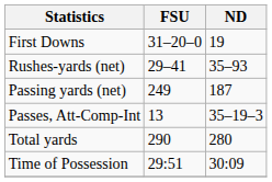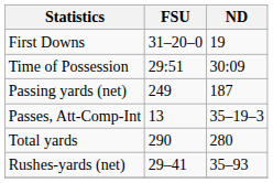rows swapped: Rushes-yards (net) <-> Time of Possession
